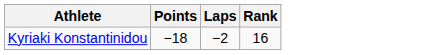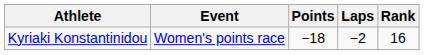+ column: Event | Women's points race
